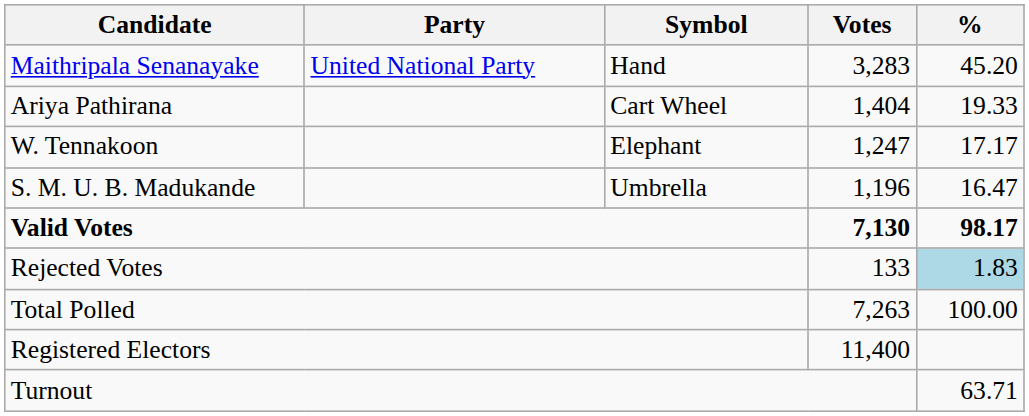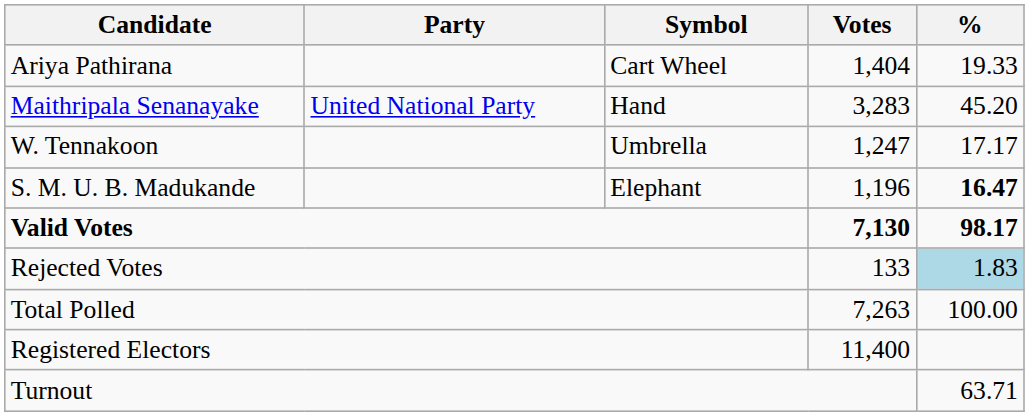rows swapped: Maithripala Senanayake <-> Ariya Pathirana
W. Tennakoon | Symbol: Elephant -> Umbrella
S. M. U. B. Madukande | Symbol: Umbrella -> Elephant
S. M. U. B. Madukande | %: normal -> bold
